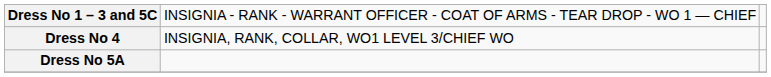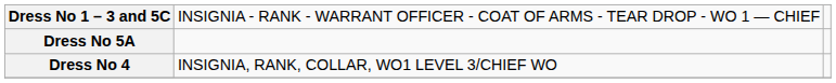rows swapped: Dress No 5A <-> Dress No 4
